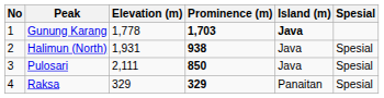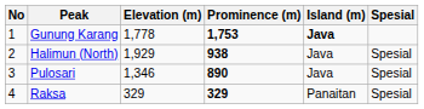Gunung Karang | Prominence (m): 1,703 -> 1,753
Halimun (North) | Elevation (m): 1,931 -> 1,929
Pulosari | Elevation (m): 2,111 -> 1,346
Pulosari | Prominence (m): 850 -> 890
